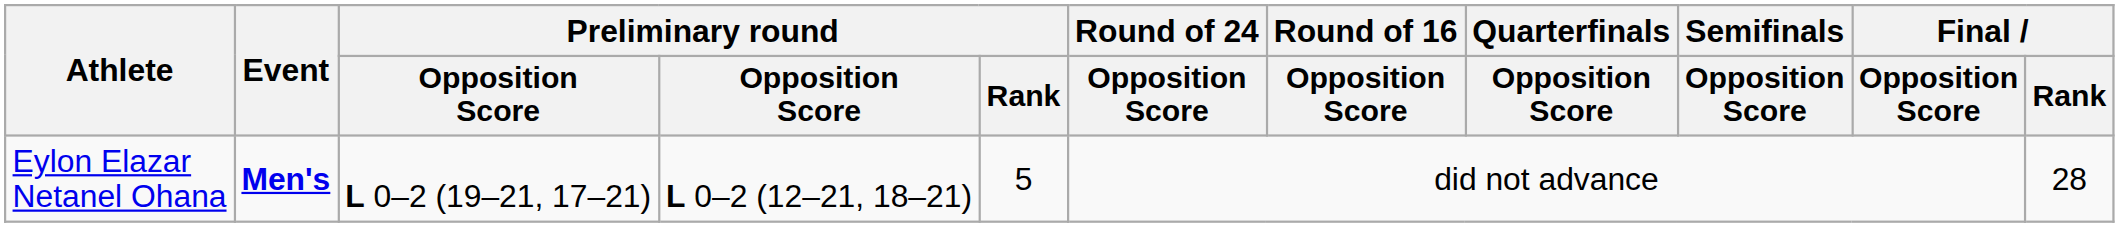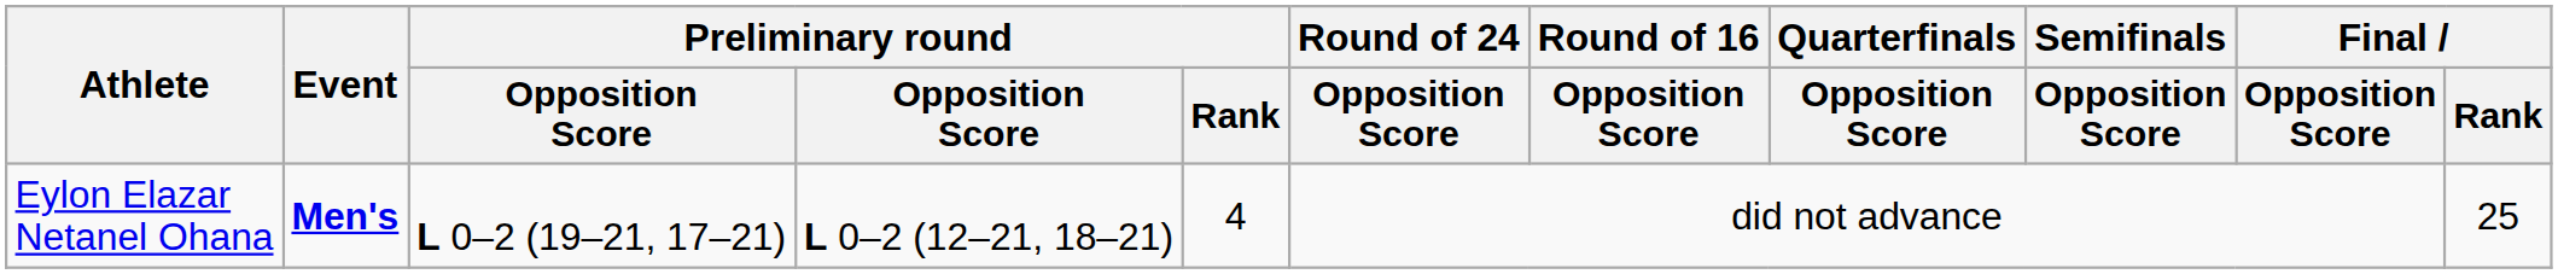Eylon Elazar Netanel Ohana | Preliminary round / Rank: 5 -> 4
Eylon Elazar Netanel Ohana | Final / Rank: 28 -> 25
